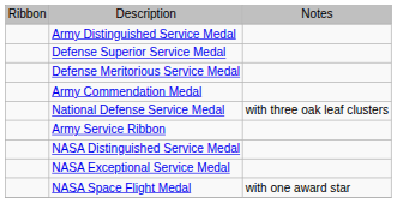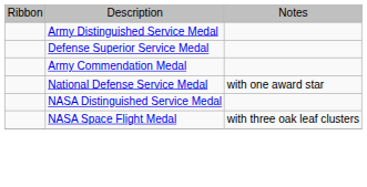- row: Defense Meritorious Service Medal
National Defense Service Medal | column 3: with three oak leaf clusters -> with one award star
- row: Army Service Ribbon
- row: NASA Exceptional Service Medal
NASA Space Flight Medal | column 3: with one award star -> with three oak leaf clusters
